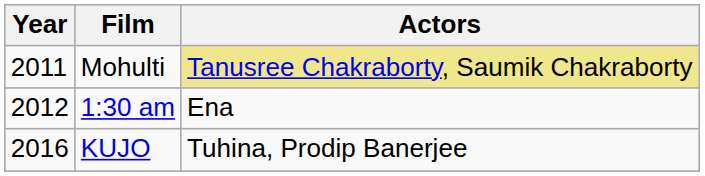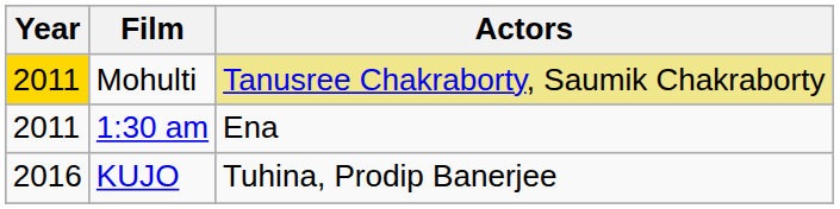Mohulti | Year: no background -> gold background
1:30 am | Year: 2012 -> 2011
